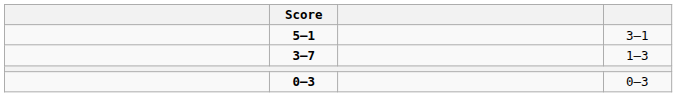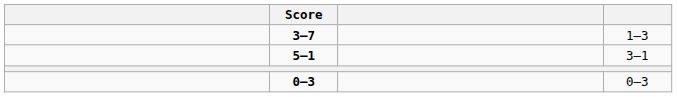rows swapped: 3–7 <-> 5–1
